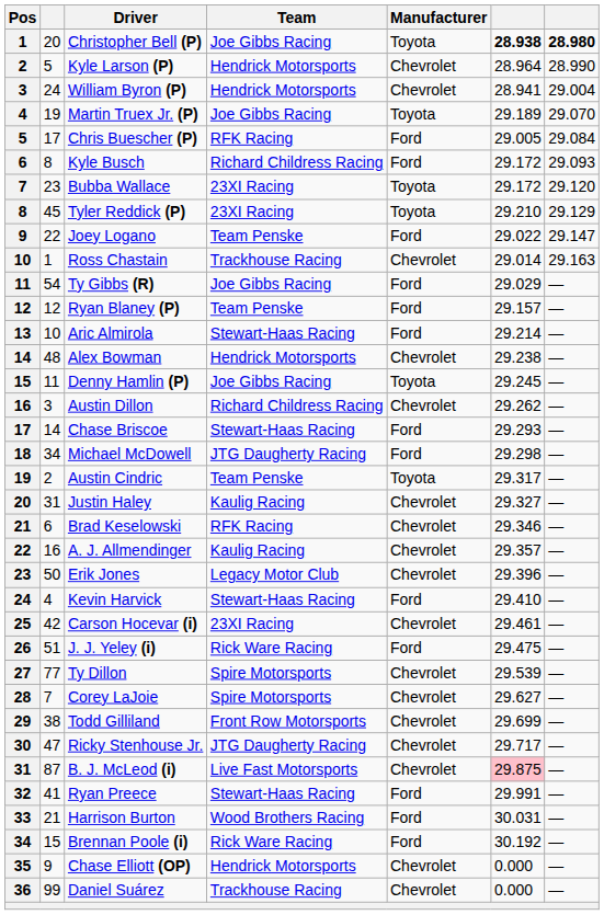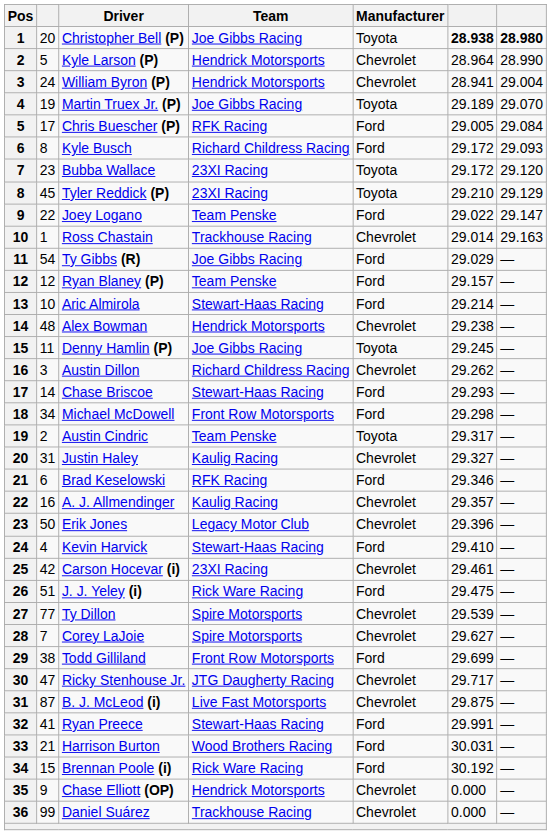Michael McDowell | Team: JTG Daugherty Racing -> Front Row Motorsports
Brad Keselowski | Manufacturer: Chevrolet -> Ford
Todd Gilliland | Manufacturer: Chevrolet -> Ford
B. J. McLeod (i) | column 6: pink background -> no background
